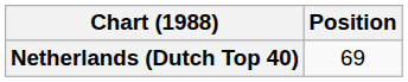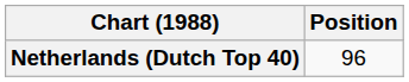Netherlands (Dutch Top 40) | Position: 69 -> 96
